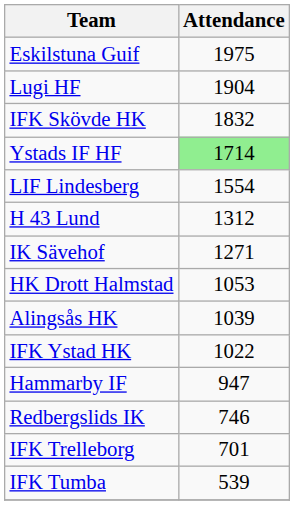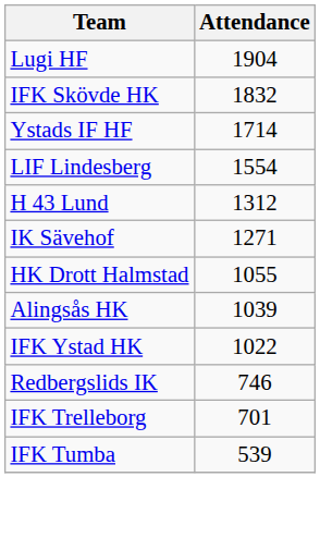- row: Eskilstuna Guif | 1975
Ystads IF HF | Attendance: lightgreen background -> no background
HK Drott Halmstad | Attendance: 1053 -> 1055
- row: Hammarby IF | 947
